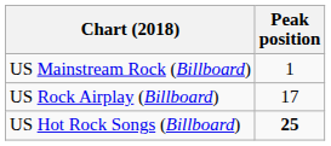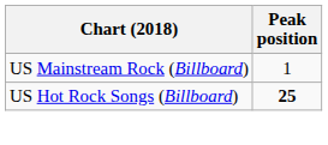- row: US Rock Airplay (Billboard) | 17
